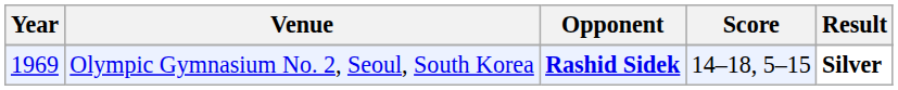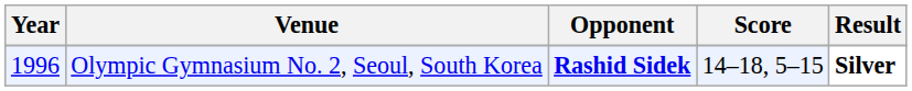Olympic Gymnasium No. 2, Seoul, South Korea | Year: 1969 -> 1996
